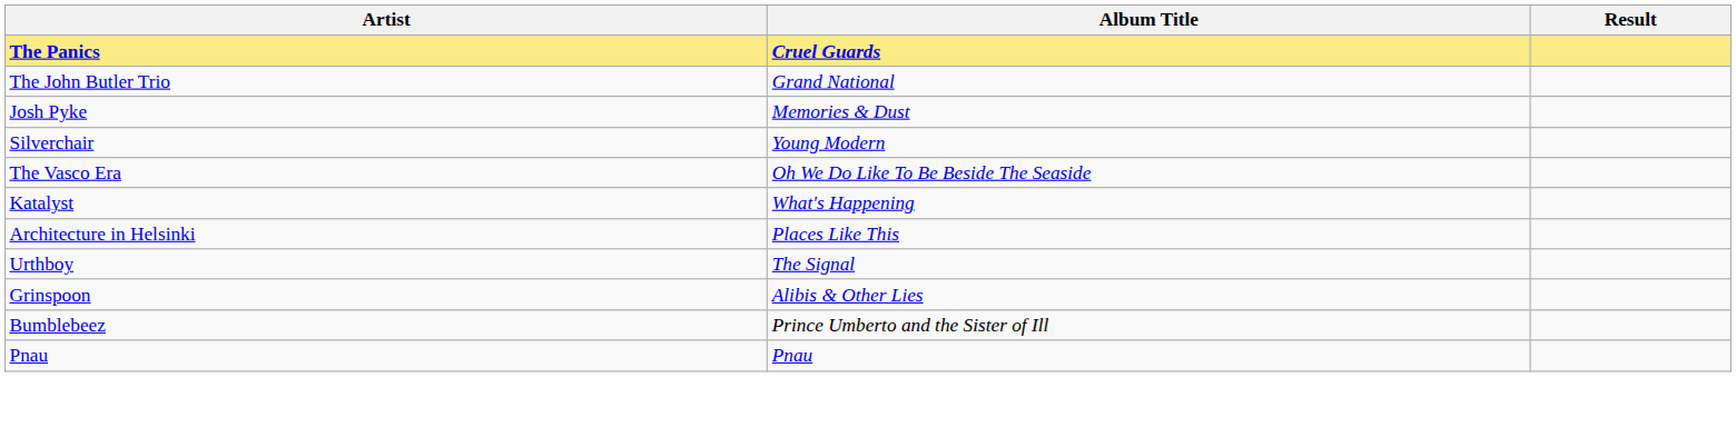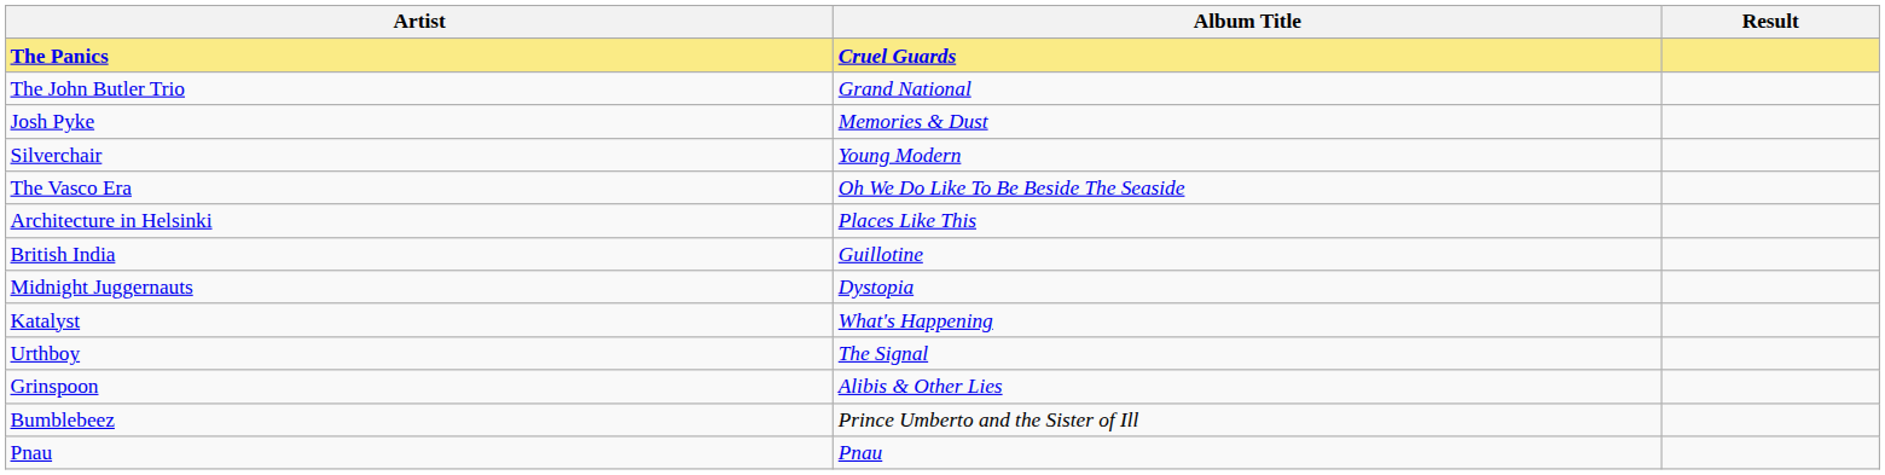rows swapped: Architecture in Helsinki <-> Katalyst
+ row: British India | Guillotine
+ row: Midnight Juggernauts | Dystopia
